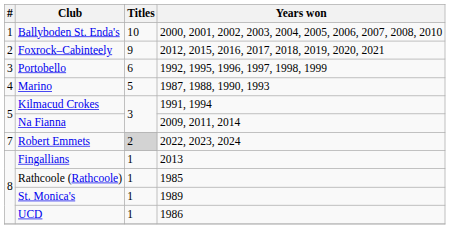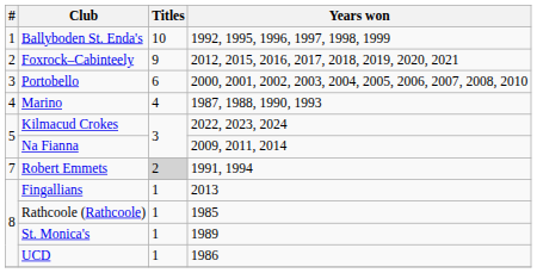Ballyboden St. Enda's | Years won: 2000, 2001, 2002, 2003, 2004, 2005, 2006, 2007, 2008, 2010 -> 1992, 1995, 1996, 1997, 1998, 1999
Portobello | Years won: 1992, 1995, 1996, 1997, 1998, 1999 -> 2000, 2001, 2002, 2003, 2004, 2005, 2006, 2007, 2008, 2010
Marino | Titles: 5 -> 4
Kilmacud Crokes | Years won: 1991, 1994 -> 2022, 2023, 2024
Robert Emmets | Years won: 2022, 2023, 2024 -> 1991, 1994
